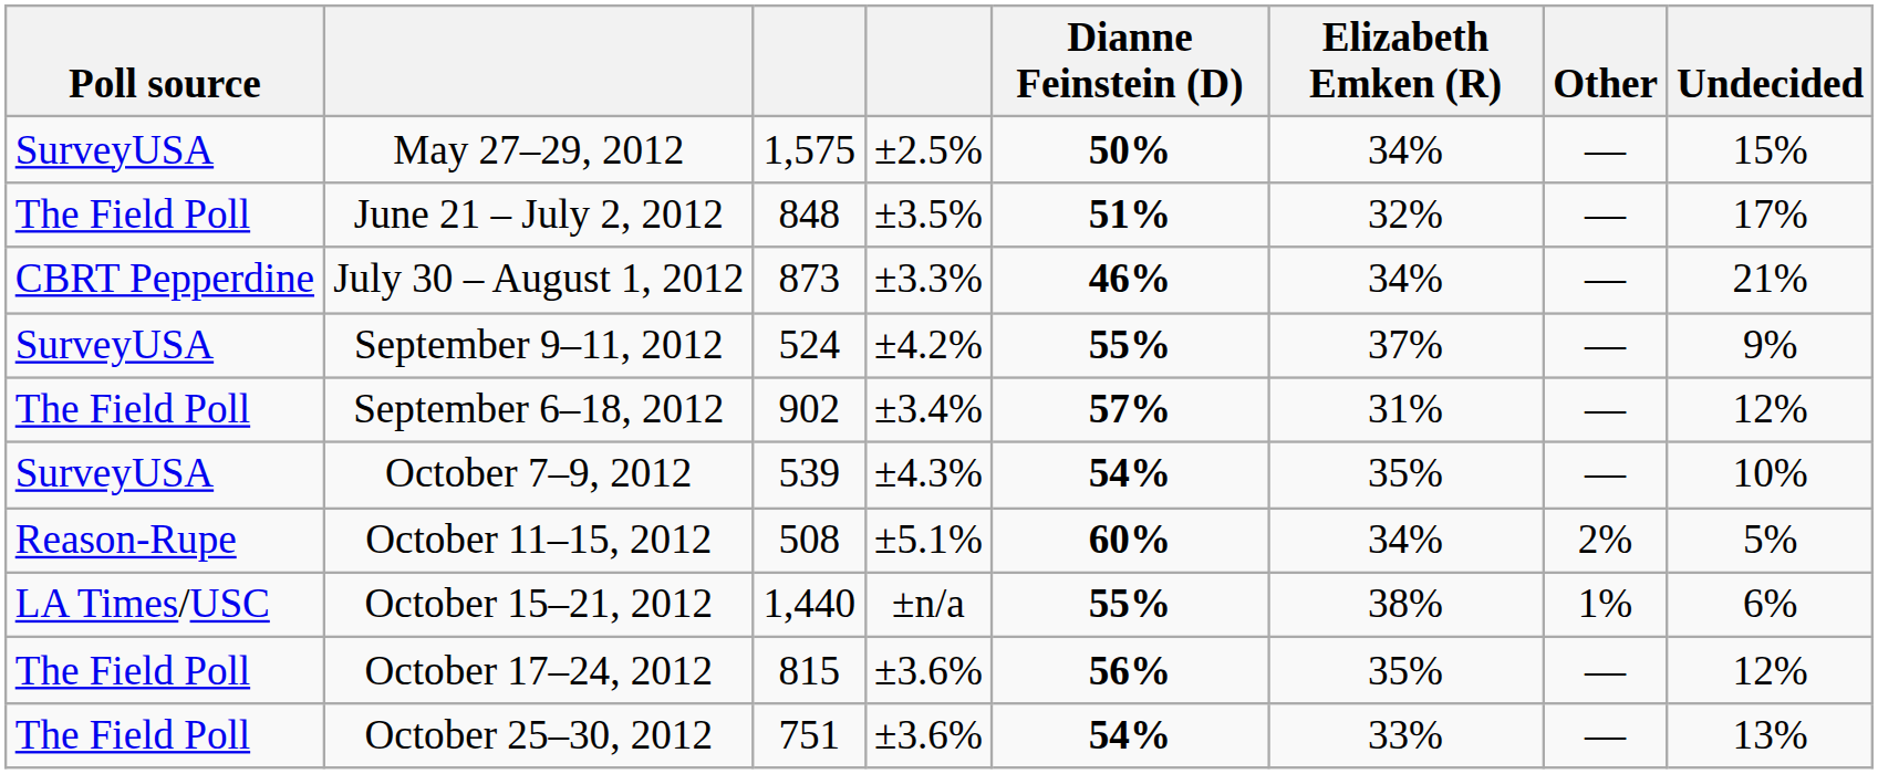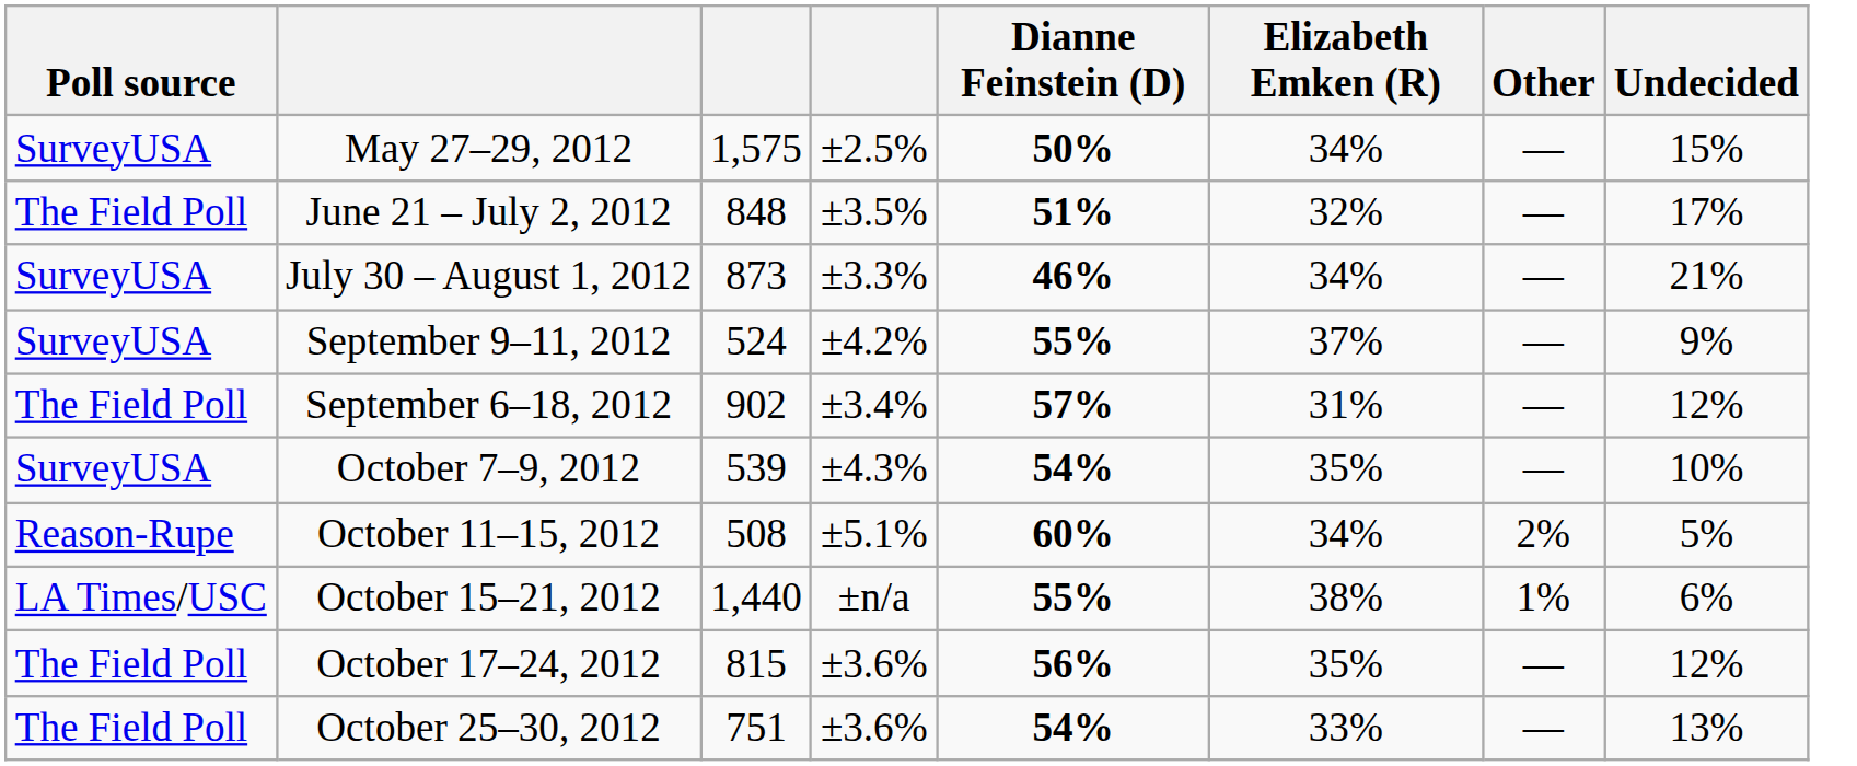July 30 – August 1, 2012 | Poll source: CBRT Pepperdine -> SurveyUSA
